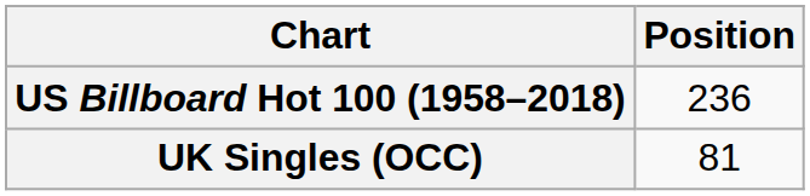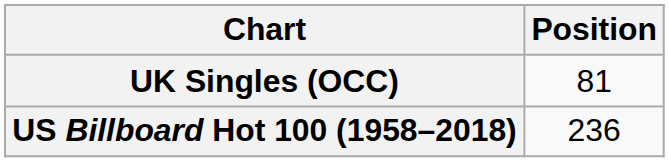rows swapped: UK Singles (OCC) <-> US Billboard Hot 100 (1958–2018)
